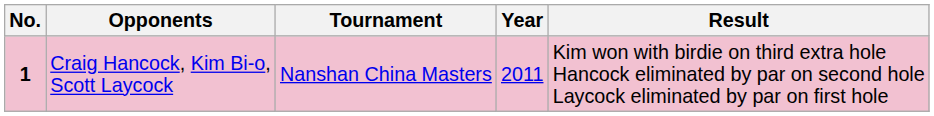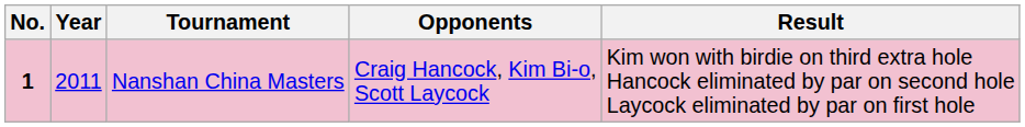columns swapped: Year <-> Opponents
